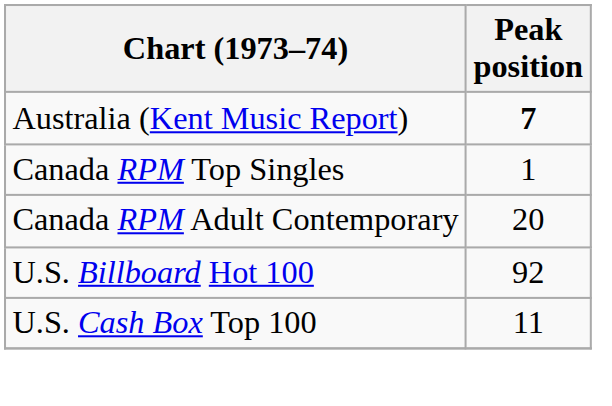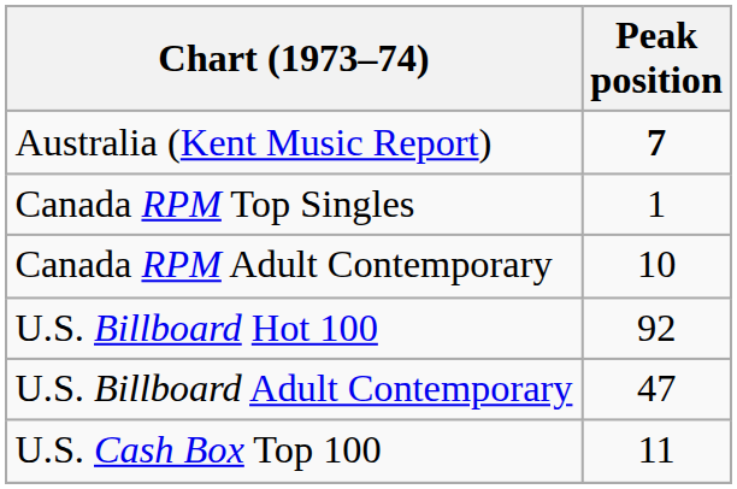Canada RPM Adult Contemporary | Peak position: 20 -> 10
+ row: U.S. Billboard Adult Contemporary | 47
